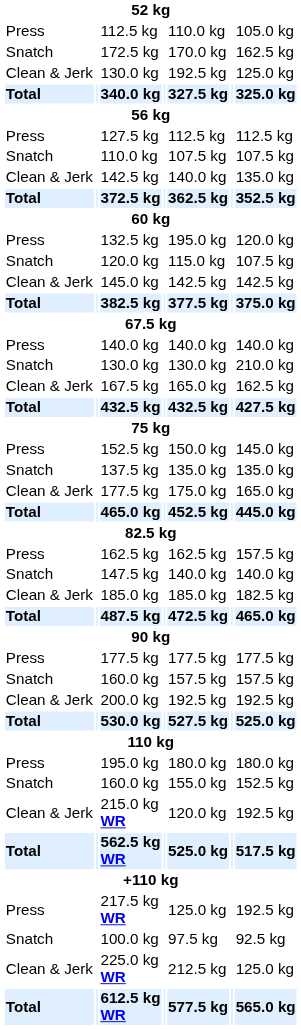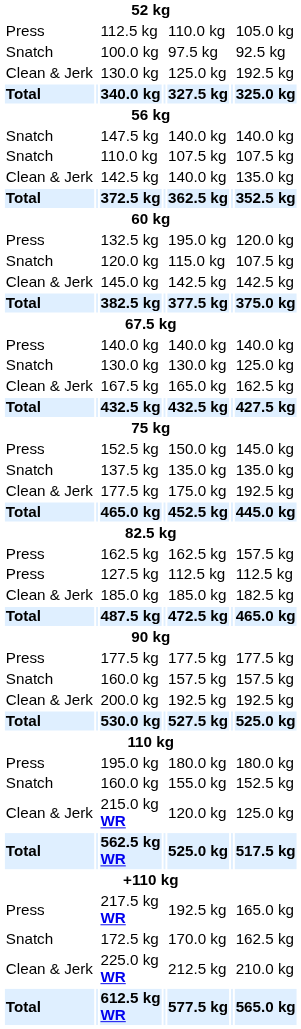rows swapped: 100.0 kg <-> 172.5 kg
Clean & Jerk / 130.0 kg | column 5: 192.5 kg -> 125.0 kg
Clean & Jerk / 130.0 kg | column 7: 125.0 kg -> 192.5 kg
rows swapped: 127.5 kg <-> 147.5 kg
Snatch / 130.0 kg | column 7: 210.0 kg -> 125.0 kg
Clean & Jerk / 177.5 kg | column 7: 165.0 kg -> 192.5 kg
215.0 kg WR | column 7: 192.5 kg -> 125.0 kg
217.5 kg WR | column 5: 125.0 kg -> 192.5 kg
217.5 kg WR | column 7: 192.5 kg -> 165.0 kg
225.0 kg WR | column 7: 125.0 kg -> 210.0 kg
